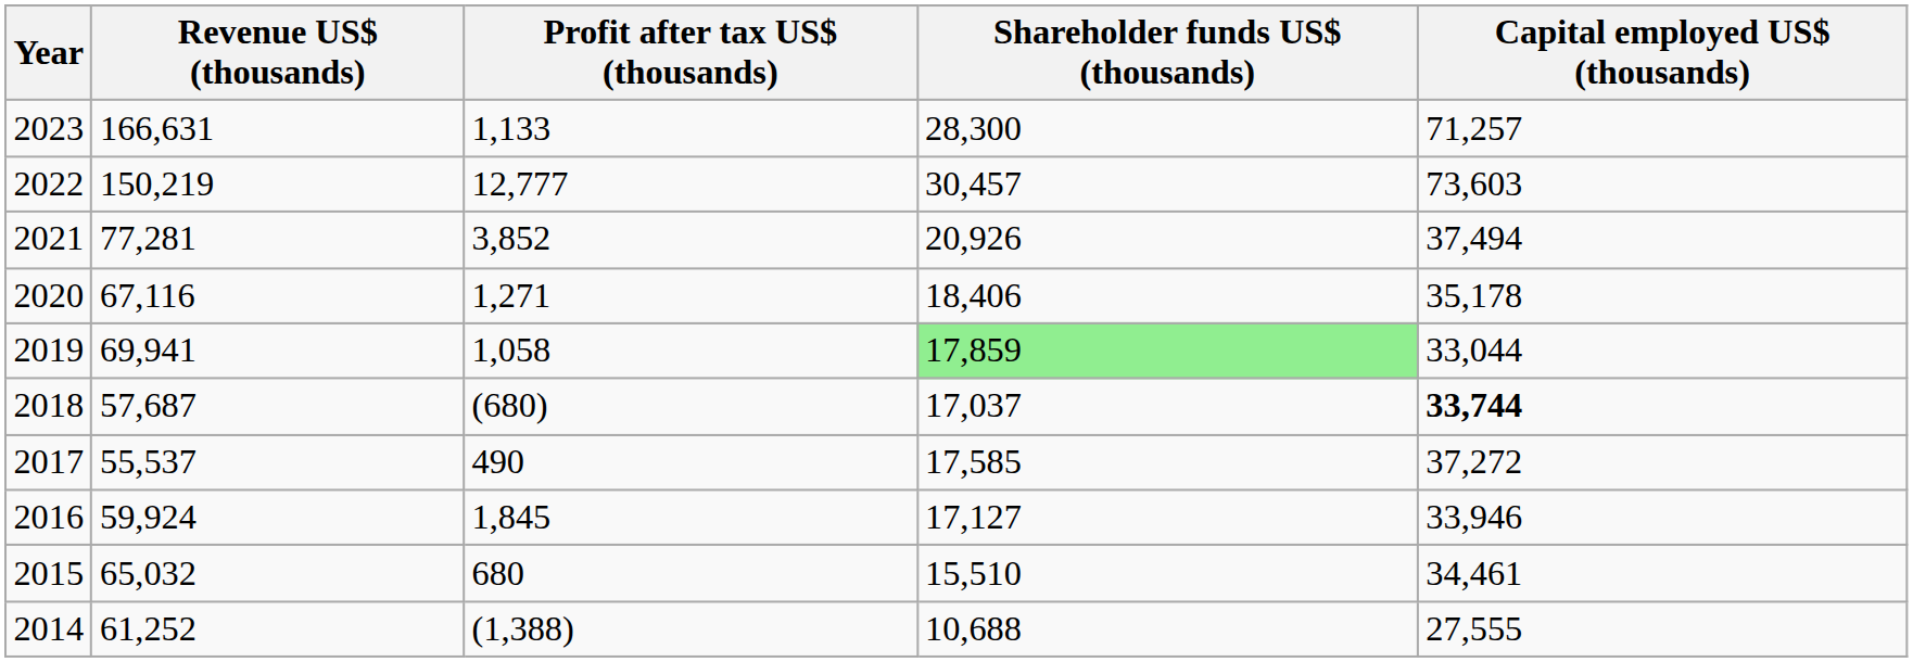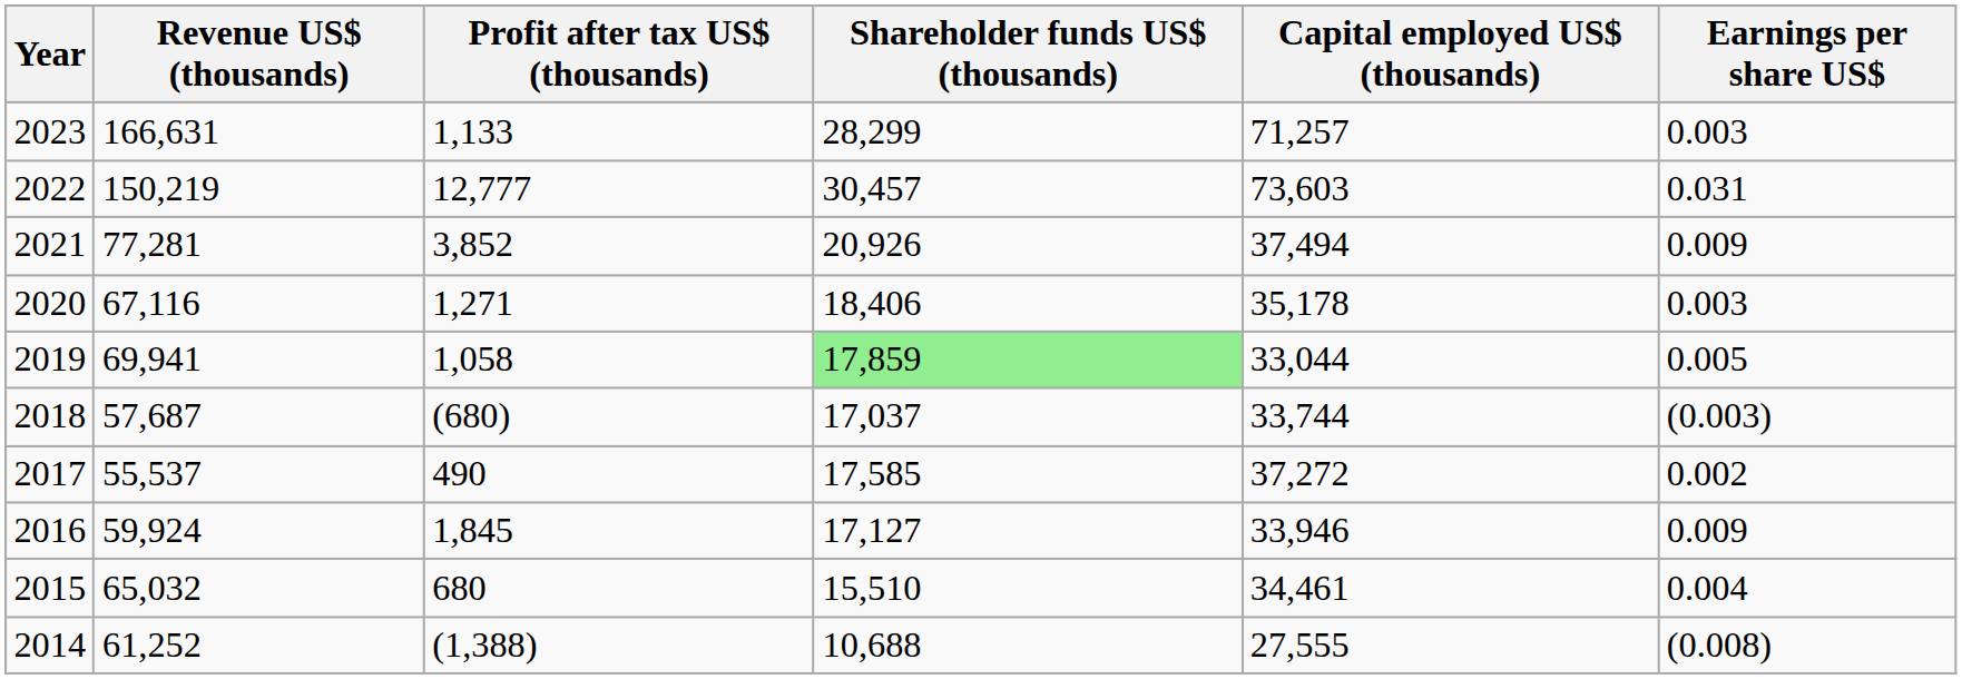+ column: Earnings per share US$ | 0.003 | 0.031 | 0.009 | 0.003 | 0.005 | (0.003) | 0.002 | 0.009 | 0.004 | (0.008)
2023 | Shareholder funds US$ (thousands): 28,300 -> 28,299
2018 | Capital employed US$ (thousands): bold -> normal
